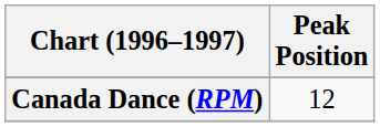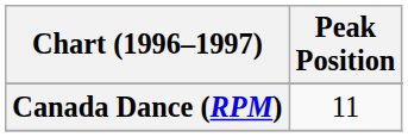Canada Dance (RPM) | Peak Position: 12 -> 11
